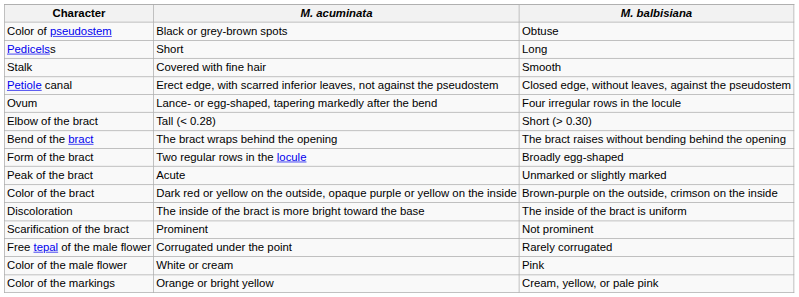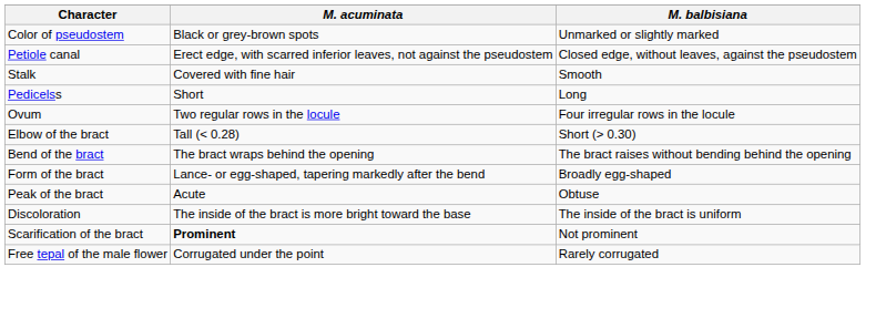Color of pseudostem | M. balbisiana: Obtuse -> Unmarked or slightly marked
rows swapped: Petiole canal <-> Pedicelss
Ovum | M. acuminata: Lance- or egg-shaped, tapering markedly after the bend -> Two regular rows in the locule
Form of the bract | M. acuminata: Two regular rows in the locule -> Lance- or egg-shaped, tapering markedly after the bend
Peak of the bract | M. balbisiana: Unmarked or slightly marked -> Obtuse
- row: Color of the bract | Dark red or yellow on the outside, opaque purple or yellow on the inside | Brown-purple on the outside, crimson on the inside
Scarification of the bract | M. acuminata: normal -> bold
- row: Color of the male flower | White or cream | Pink
- row: Color of the markings | Orange or bright yellow | Cream, yellow, or pale pink
